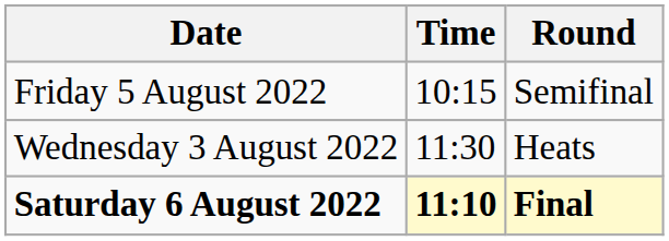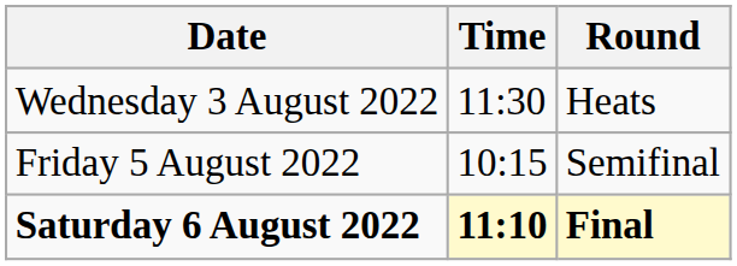rows swapped: Wednesday 3 August 2022 <-> Friday 5 August 2022
